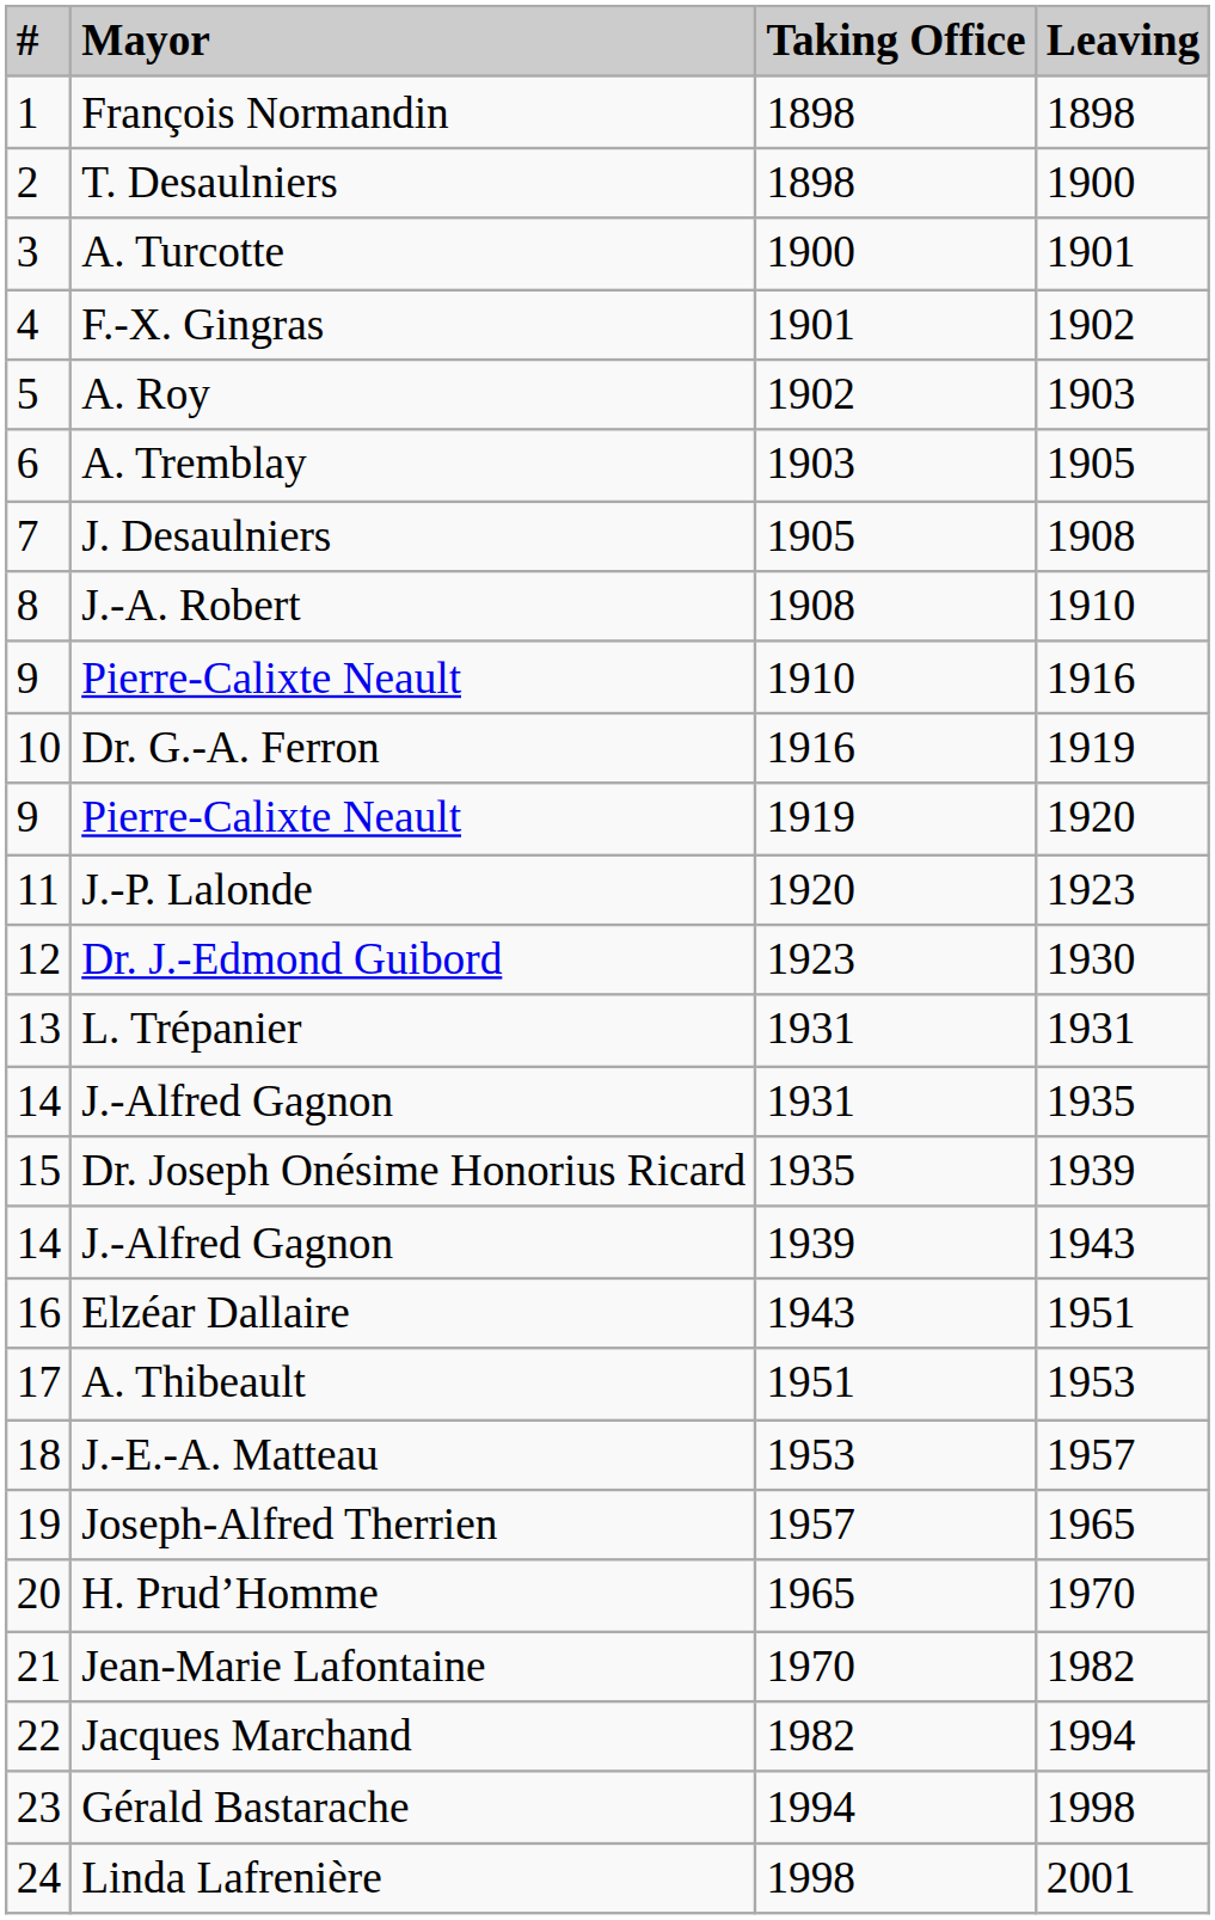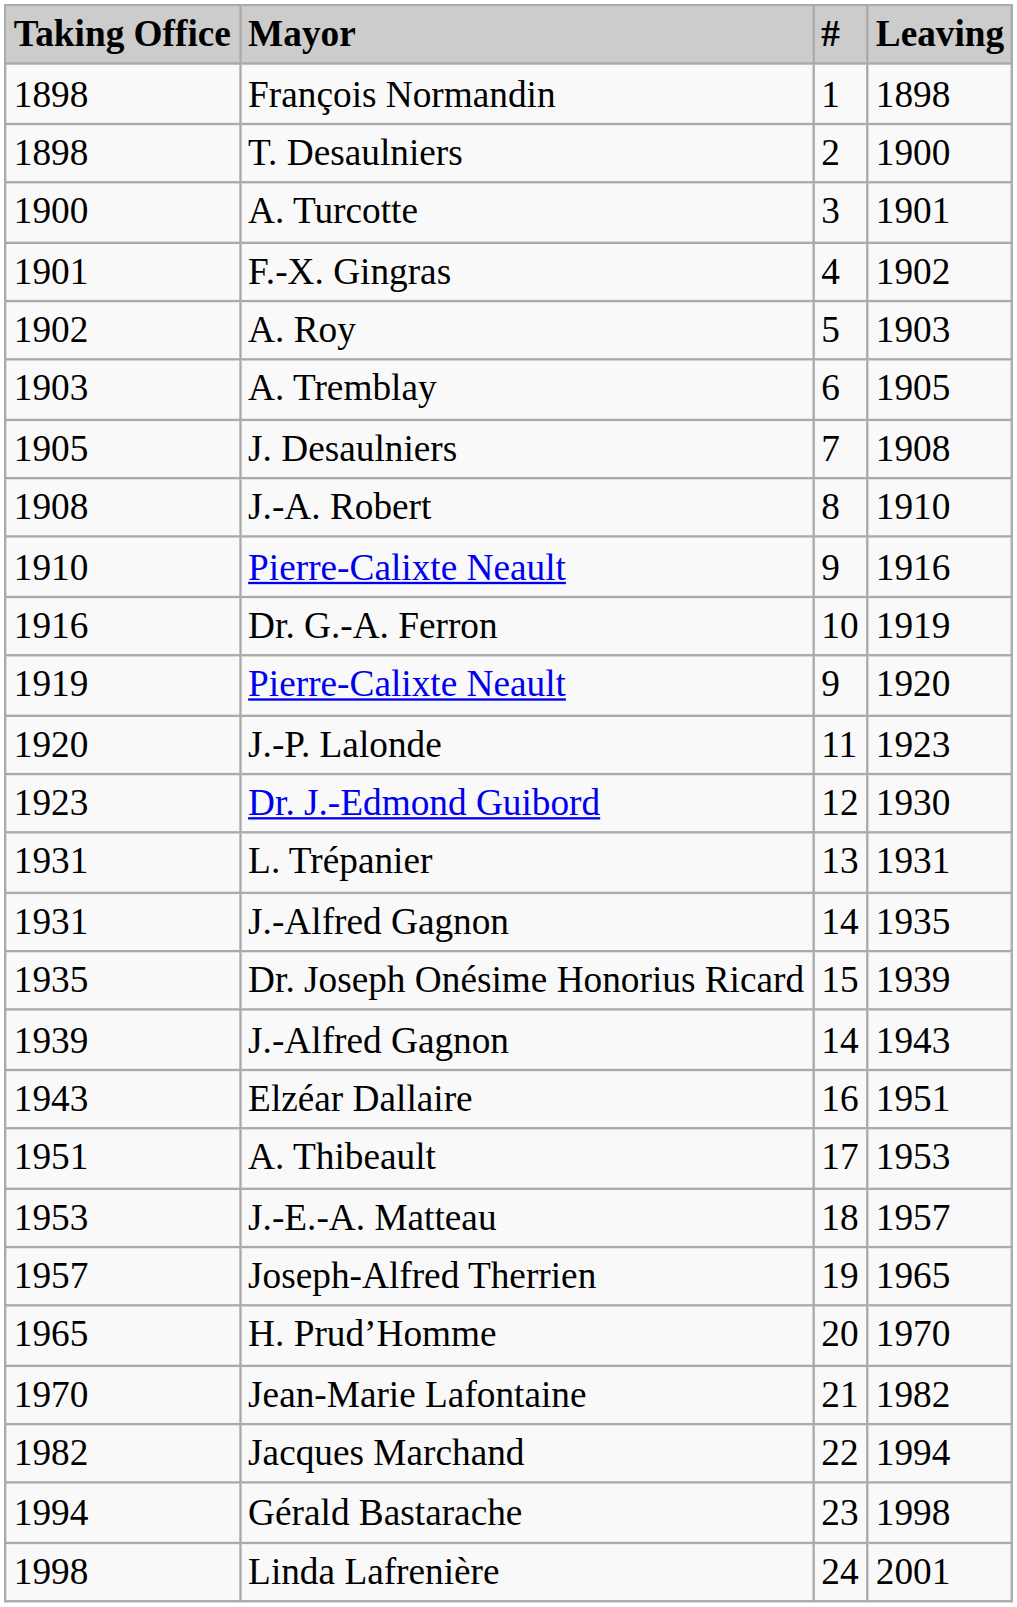columns swapped: # <-> Taking Office
